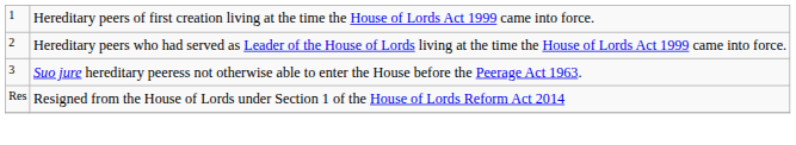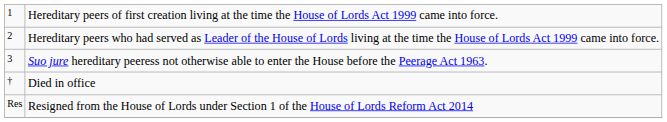+ row: † | Died in office
